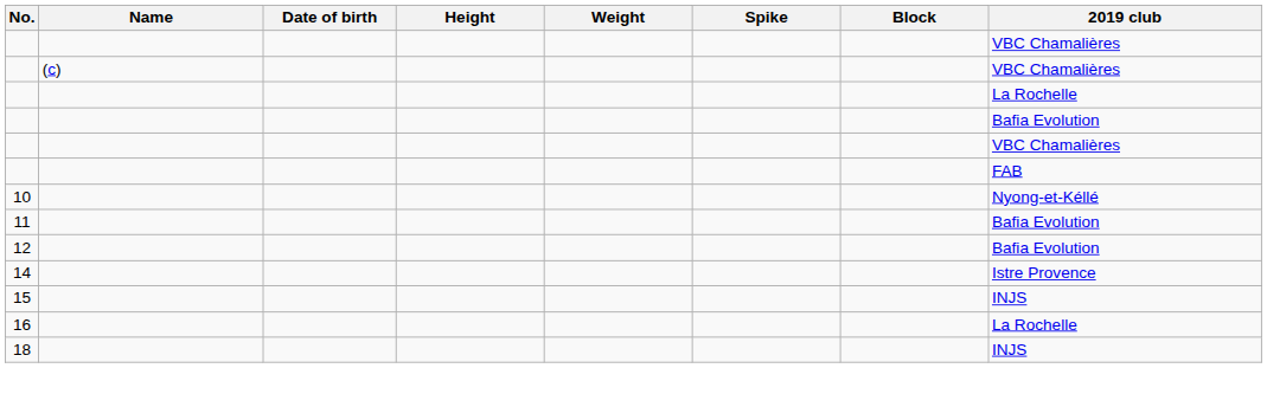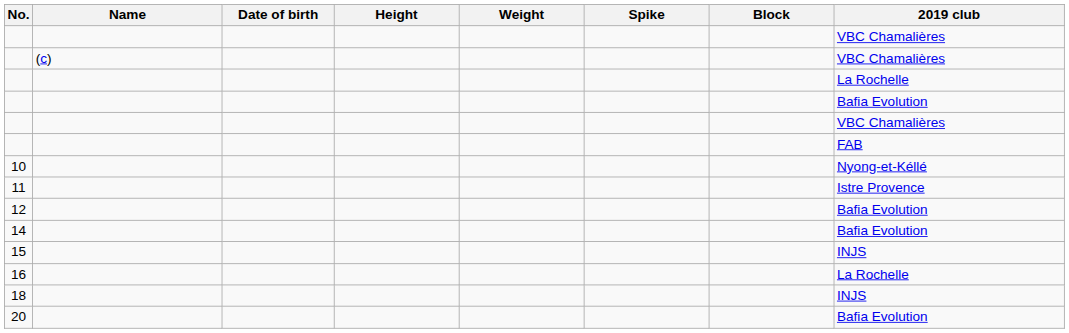11 | 2019 club: Bafia Evolution -> Istre Provence
14 | 2019 club: Istre Provence -> Bafia Evolution
+ row: 20 | Bafia Evolution
